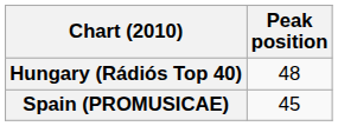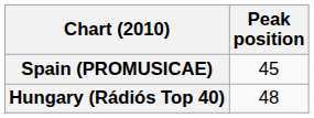rows swapped: Hungary (Rádiós Top 40) <-> Spain (PROMUSICAE)
